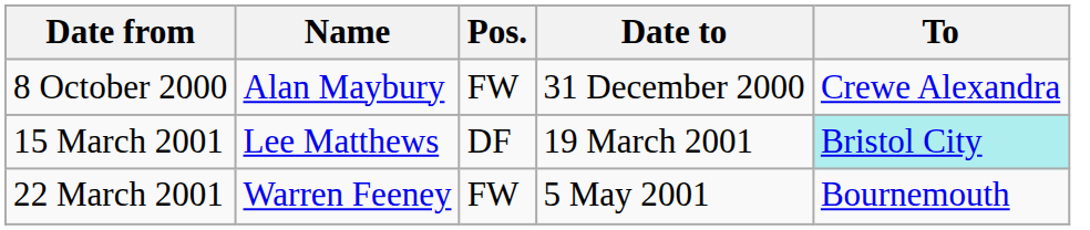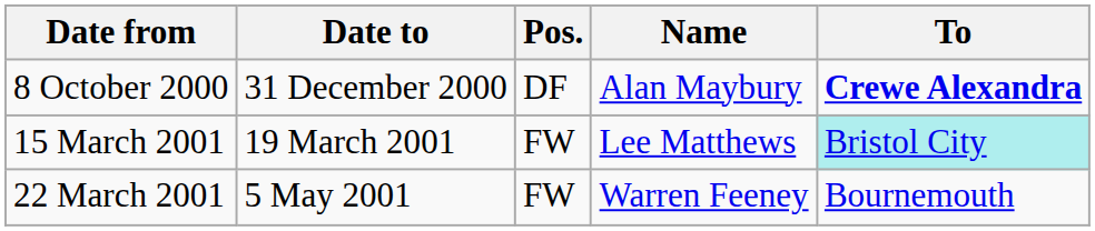columns swapped: Date to <-> Name
8 October 2000 | Pos.: FW -> DF
8 October 2000 | To: normal -> bold
15 March 2001 | Pos.: DF -> FW
